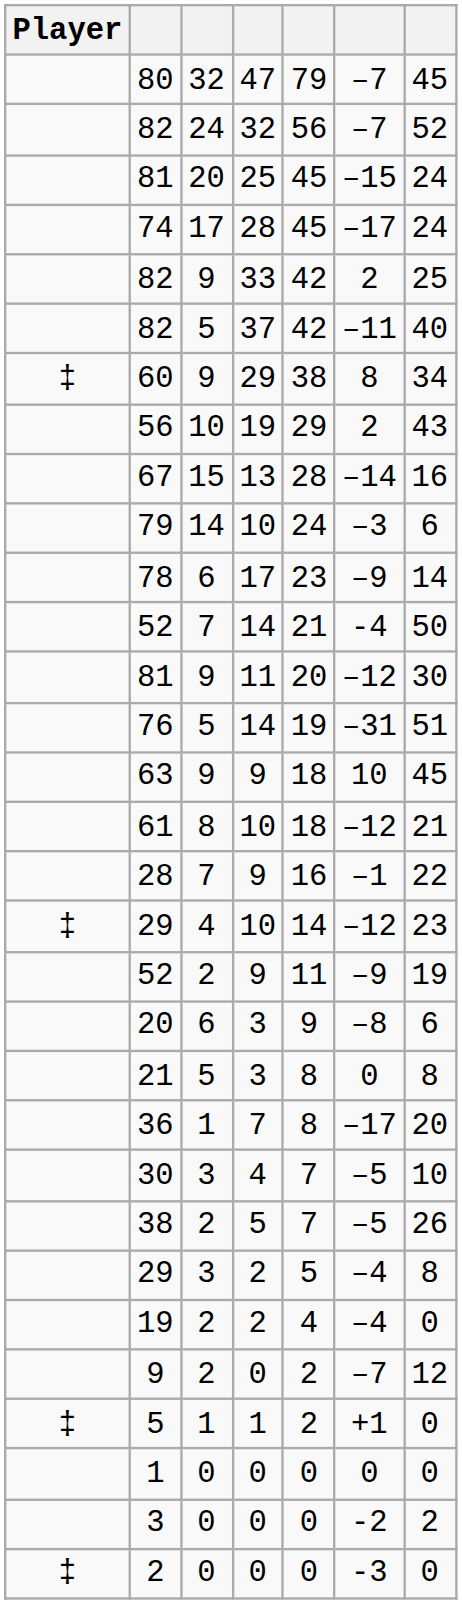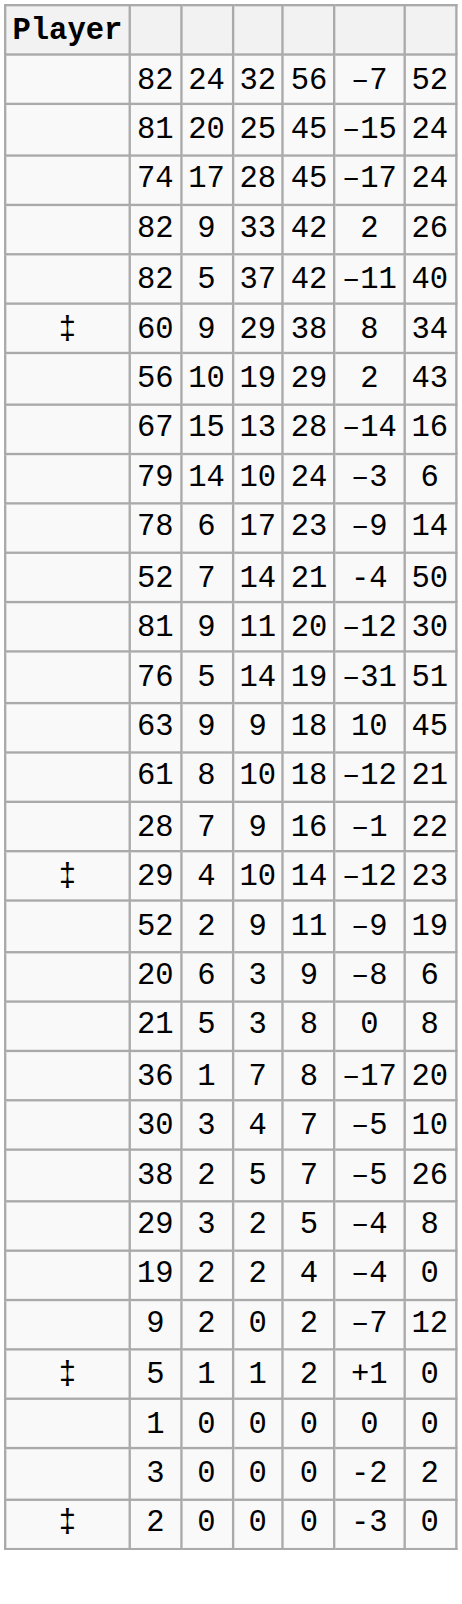- row: 80 | 32 | 47 | 79 | –7 | 45
82 / 33 | column 7: 25 -> 26
